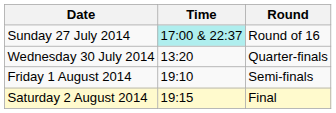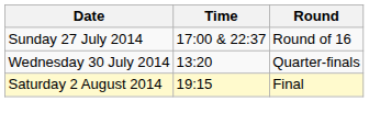Sunday 27 July 2014 | Time: paleturquoise background -> no background
- row: Friday 1 August 2014 | 19:10 | Semi-finals
